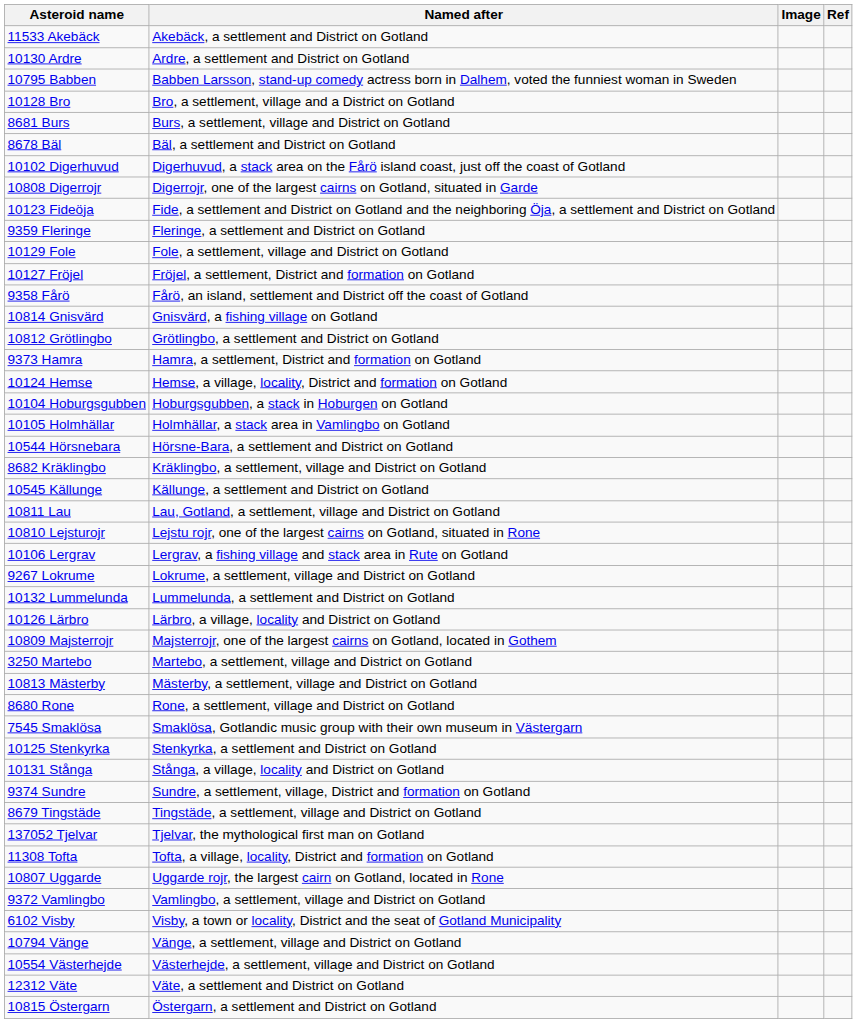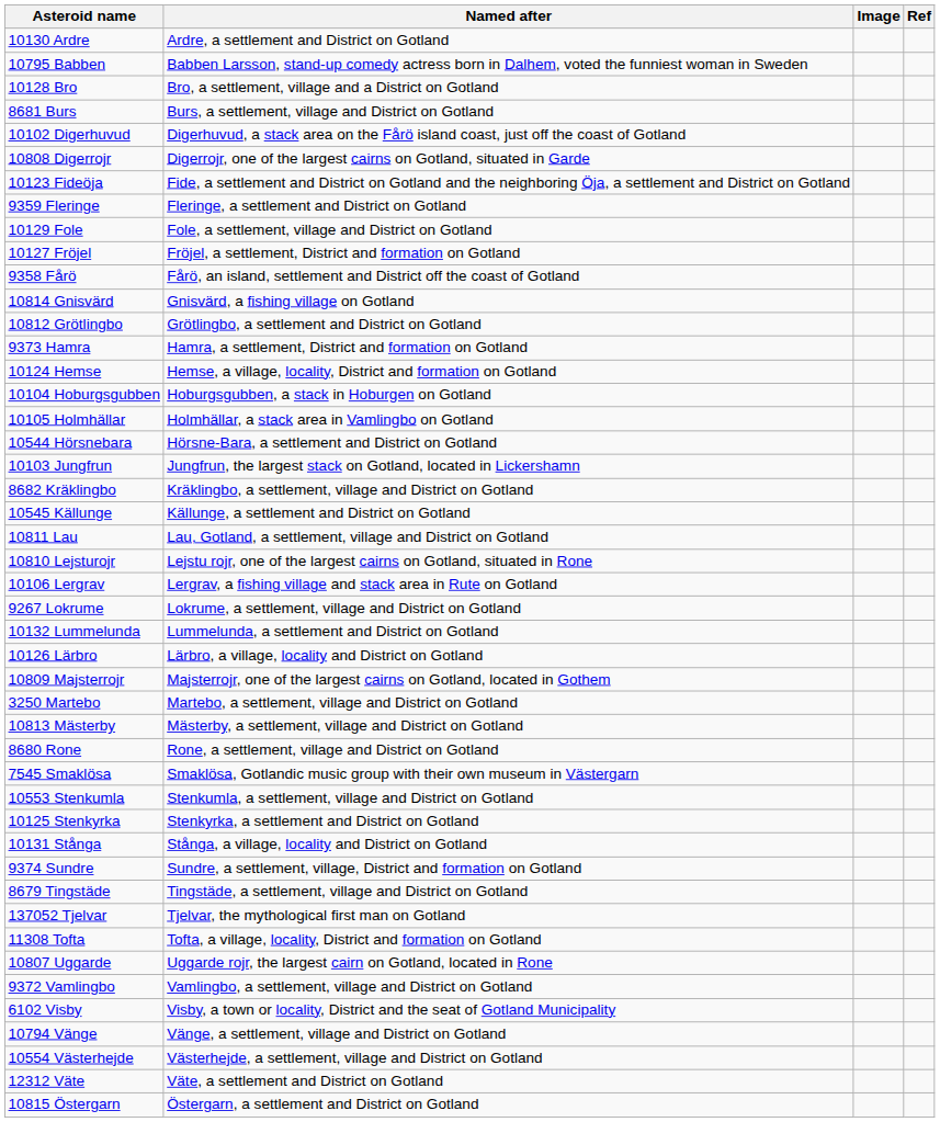- row: 11533 Akebäck | Akebäck, a settlement and District on Gotland
- row: 8678 Bäl | Bäl, a settlement and District on Gotland
+ row: 10103 Jungfrun | Jungfrun, the largest stack on Gotland, located in Lickershamn
+ row: 10553 Stenkumla | Stenkumla, a settlement, village and District on Gotland
